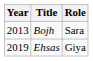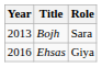Ehsas | Year: 2019 -> 2016
